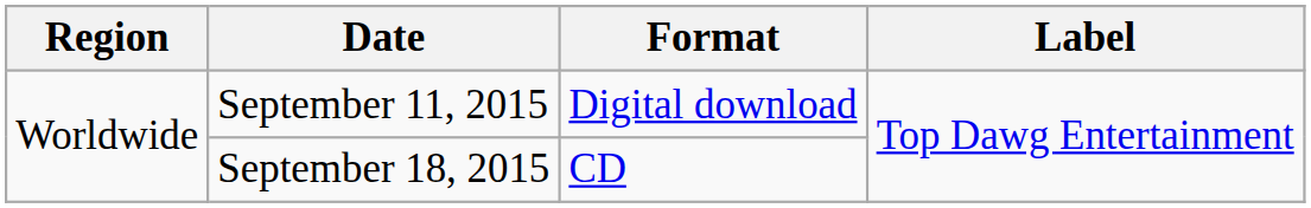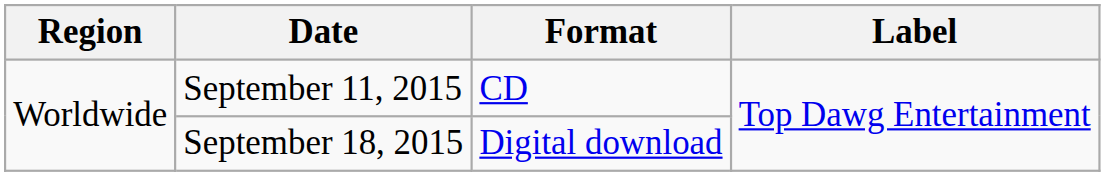September 11, 2015 | Format: Digital download -> CD
September 18, 2015 | Format: CD -> Digital download
